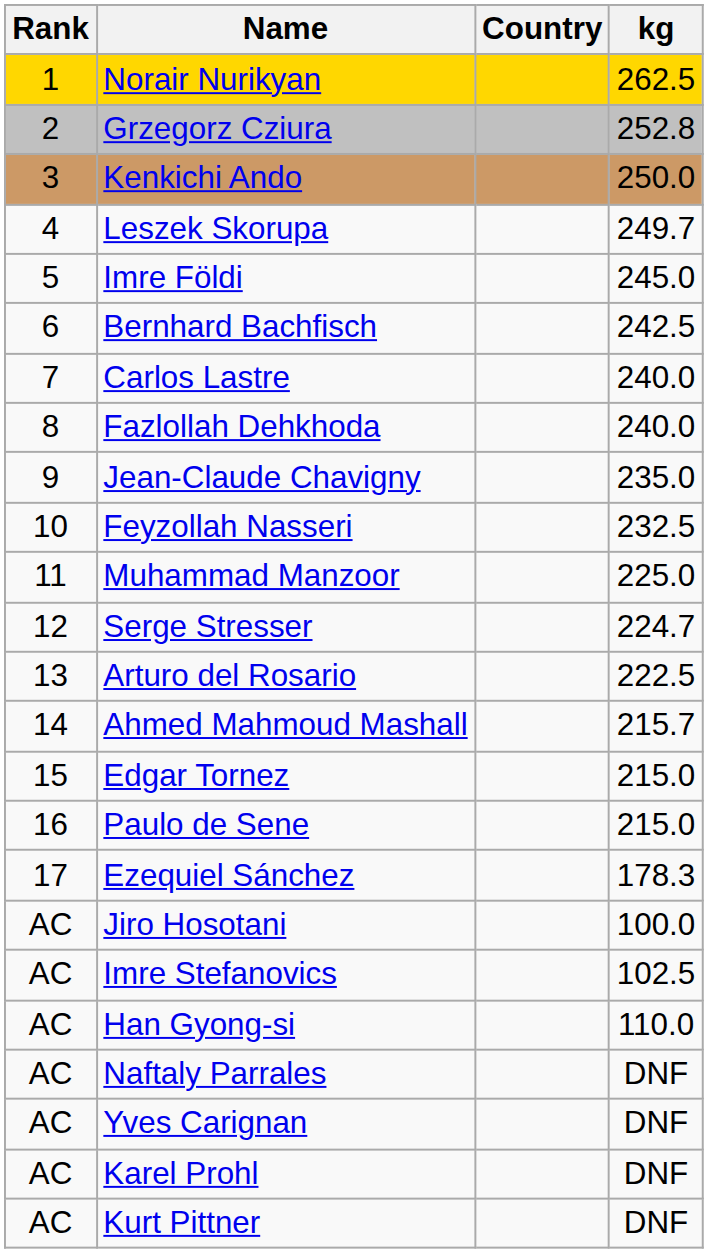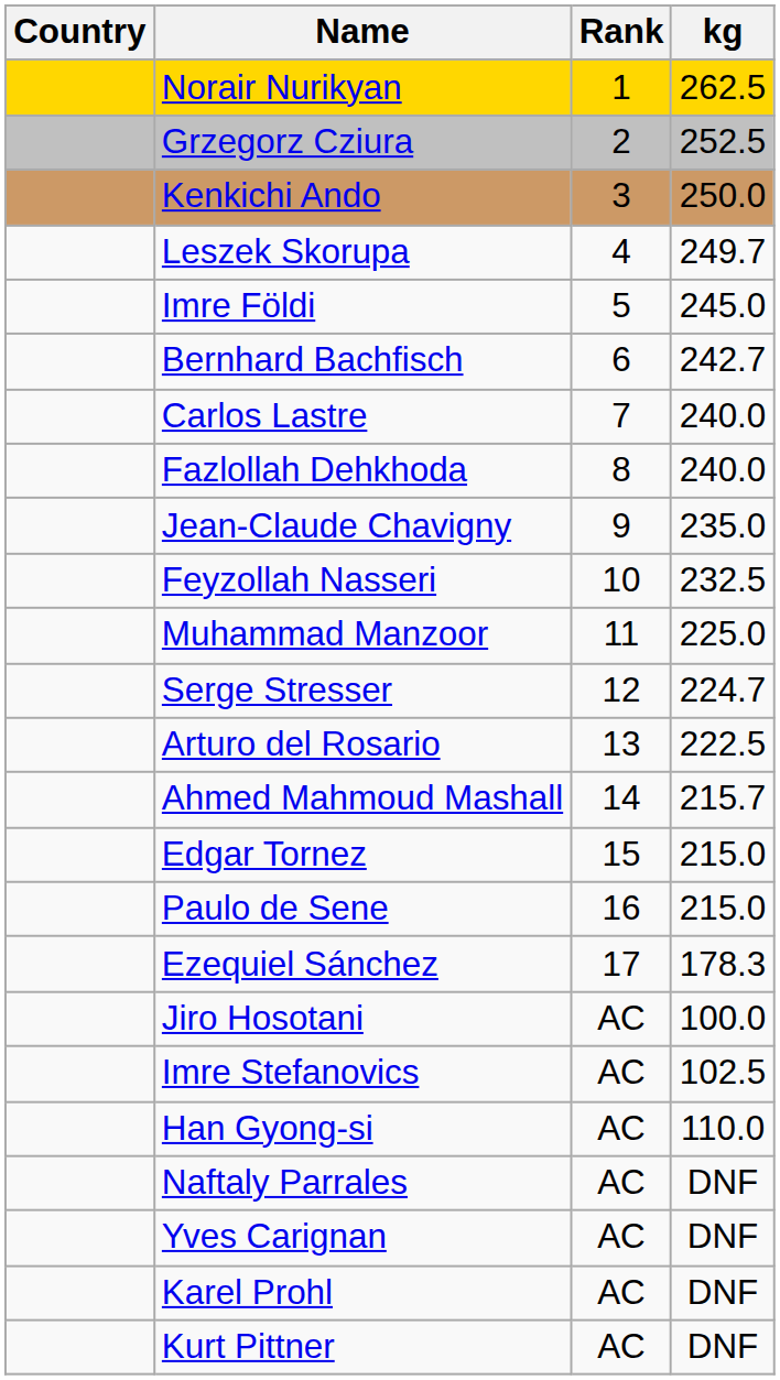columns swapped: Rank <-> Country
Grzegorz Cziura | kg: 252.8 -> 252.5
Bernhard Bachfisch | kg: 242.5 -> 242.7
